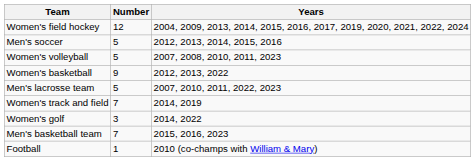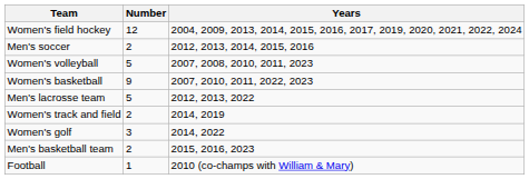Men's soccer | Number: 5 -> 2
Women's basketball | Years: 2012, 2013, 2022 -> 2007, 2010, 2011, 2022, 2023
Men's lacrosse team | Years: 2007, 2010, 2011, 2022, 2023 -> 2012, 2013, 2022
Women's track and field | Number: 7 -> 2
Men's basketball team | Number: 7 -> 2
